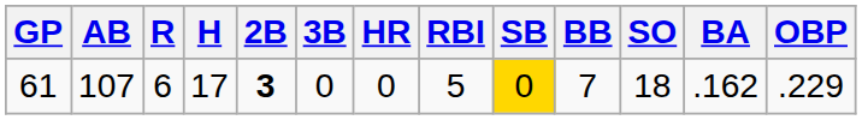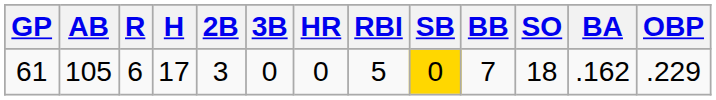61 | AB: 107 -> 105
61 | 2B: bold -> normal
